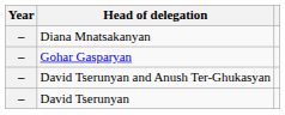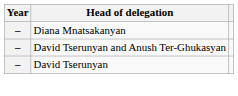- row: – | Gohar Gasparyan
